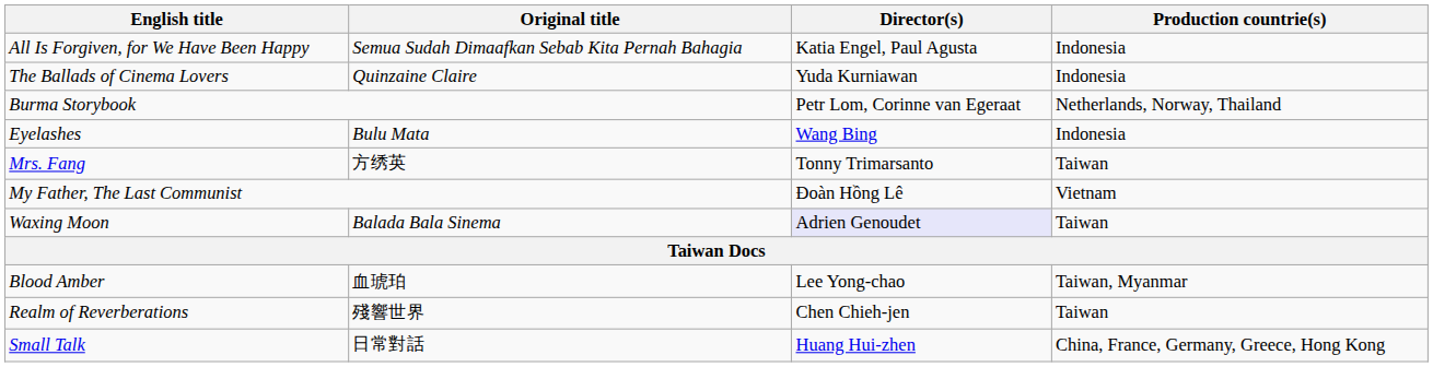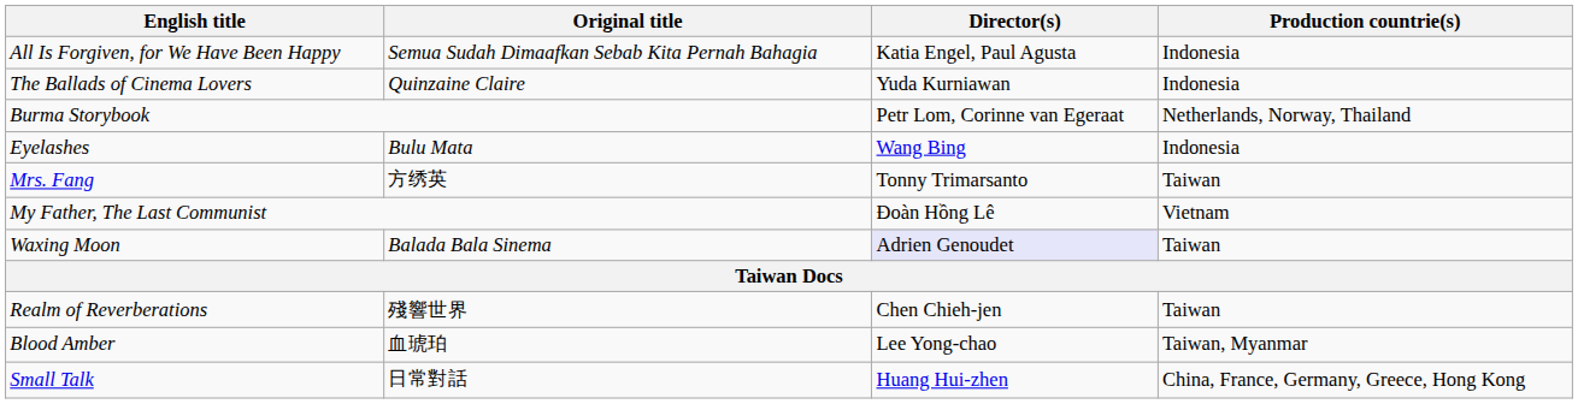rows swapped: Blood Amber <-> Realm of Reverberations
